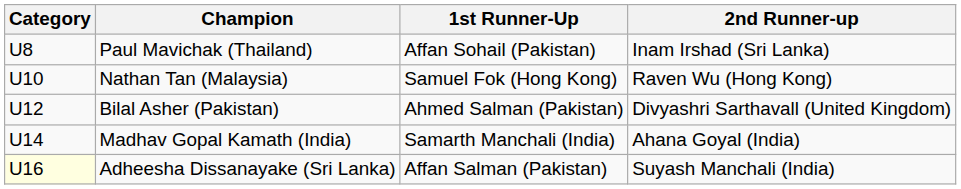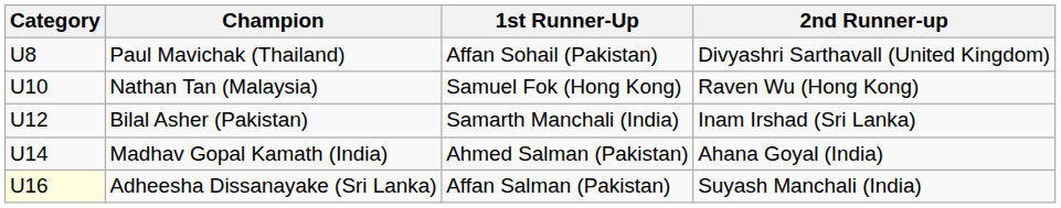Paul Mavichak (Thailand) | 2nd Runner-up: Inam Irshad (Sri Lanka) -> Divyashri Sarthavall (United Kingdom)
Bilal Asher (Pakistan) | 1st Runner-Up: Ahmed Salman (Pakistan) -> Samarth Manchali (India)
Bilal Asher (Pakistan) | 2nd Runner-up: Divyashri Sarthavall (United Kingdom) -> Inam Irshad (Sri Lanka)
Madhav Gopal Kamath (India) | 1st Runner-Up: Samarth Manchali (India) -> Ahmed Salman (Pakistan)
